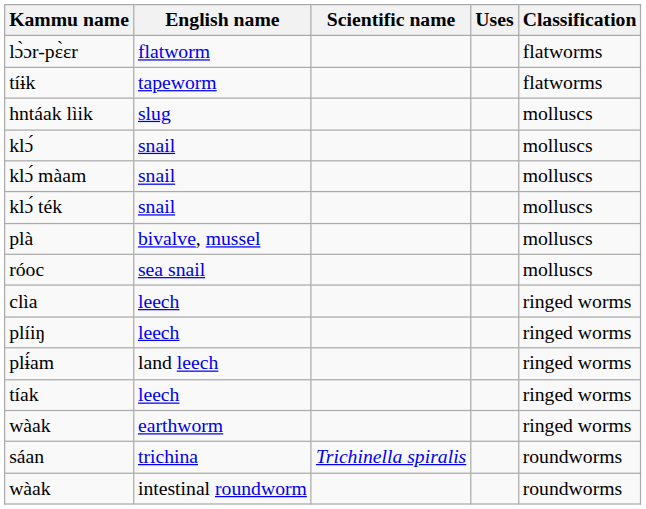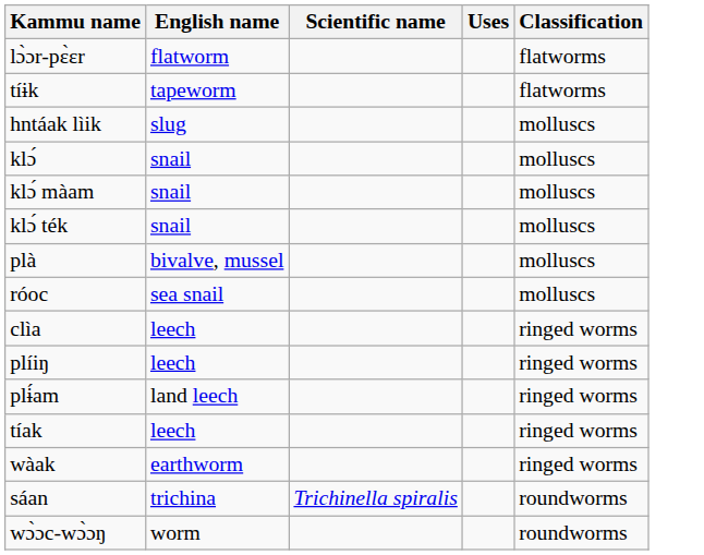- row: wàak | intestinal roundworm | roundworms
+ row: wɔ̀ɔc-wɔ̀ɔŋ | worm | roundworms
